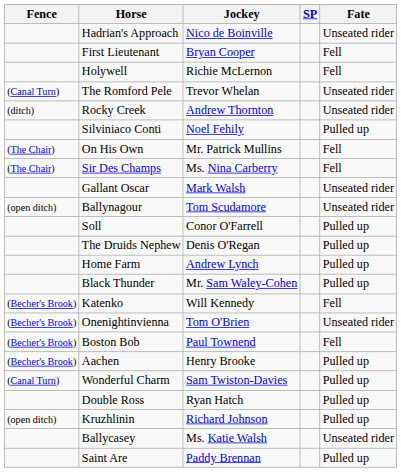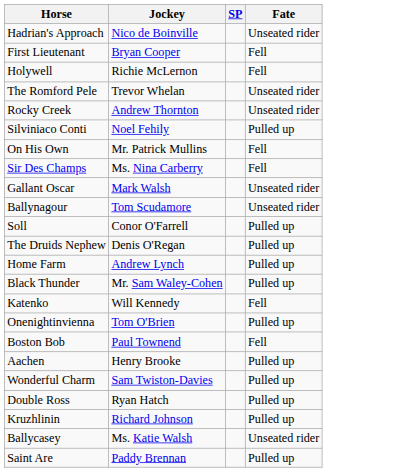- column: Fence | (Canal Turn) | (ditch) | (The Chair) | (The Chair) | (open ditch) | (Becher's Brook) | (Becher's Brook) | (Becher's Brook) | (Becher's Brook) | (Canal Turn) | (open ditch)
Onenightinvienna | Fate: Unseated rider -> Pulled up
